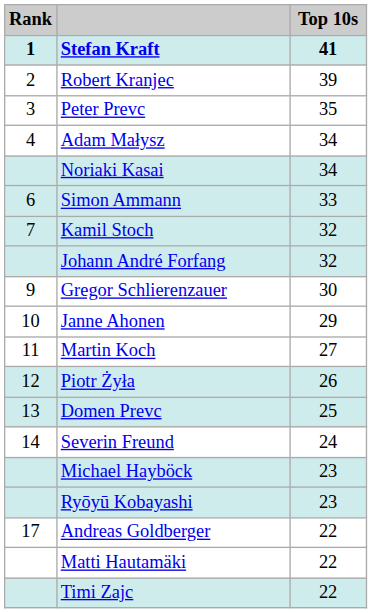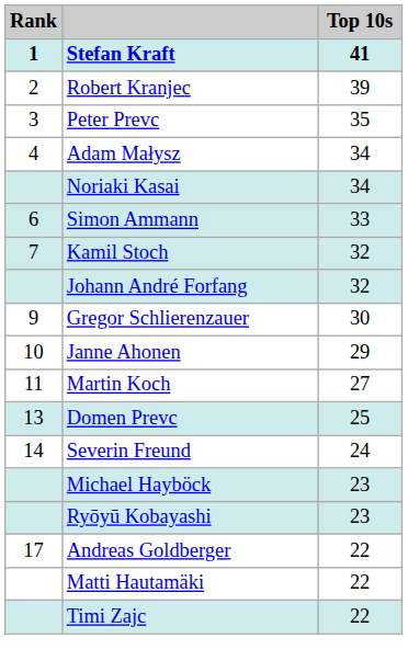- row: 12 | Piotr Żyła | 26
